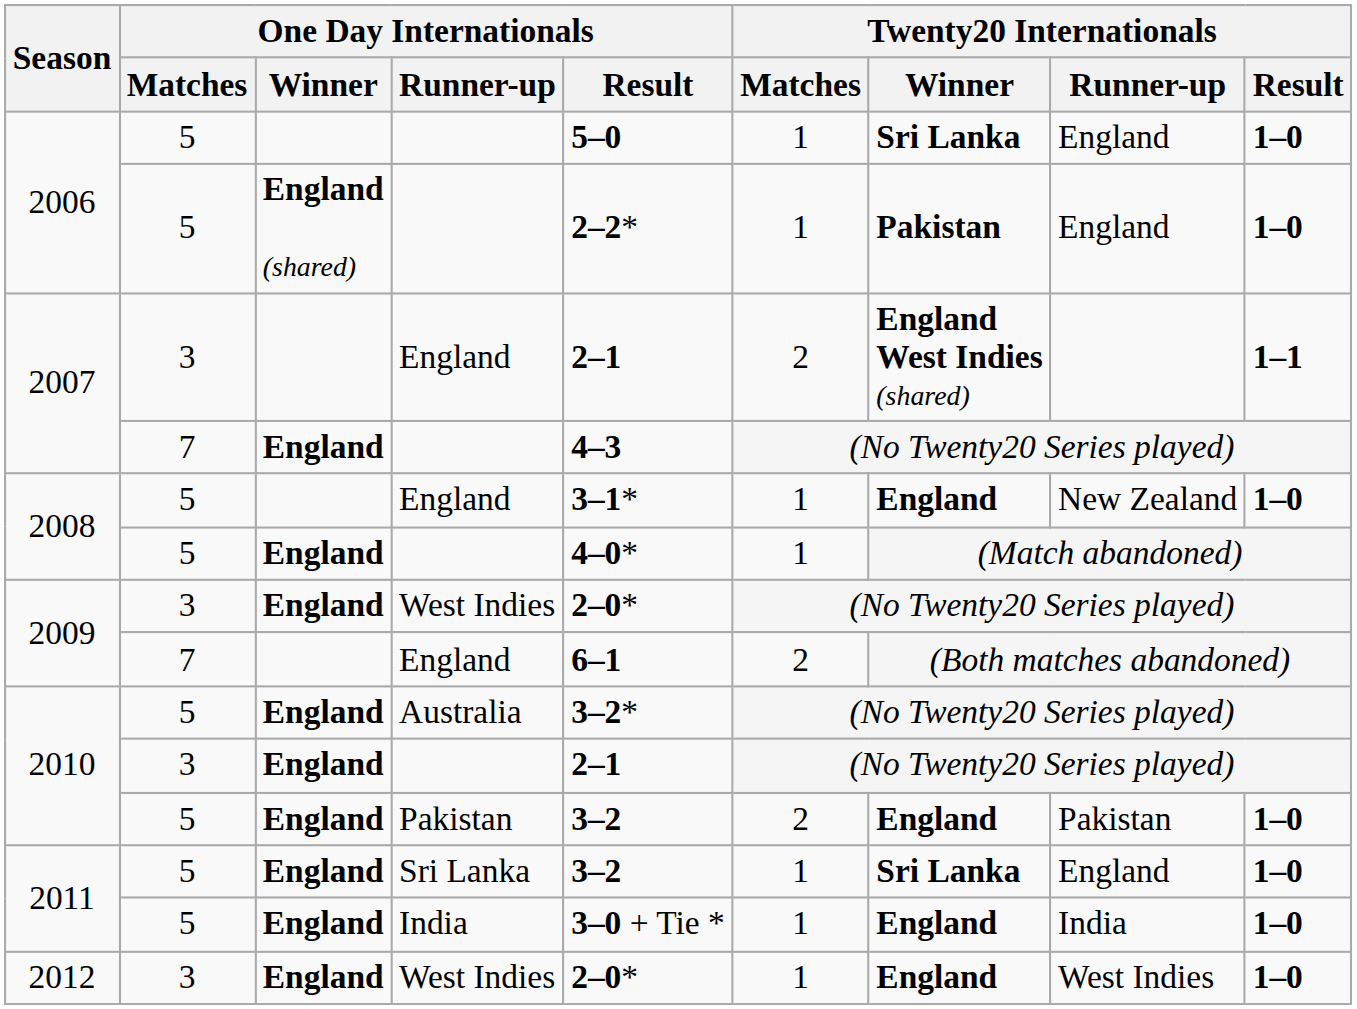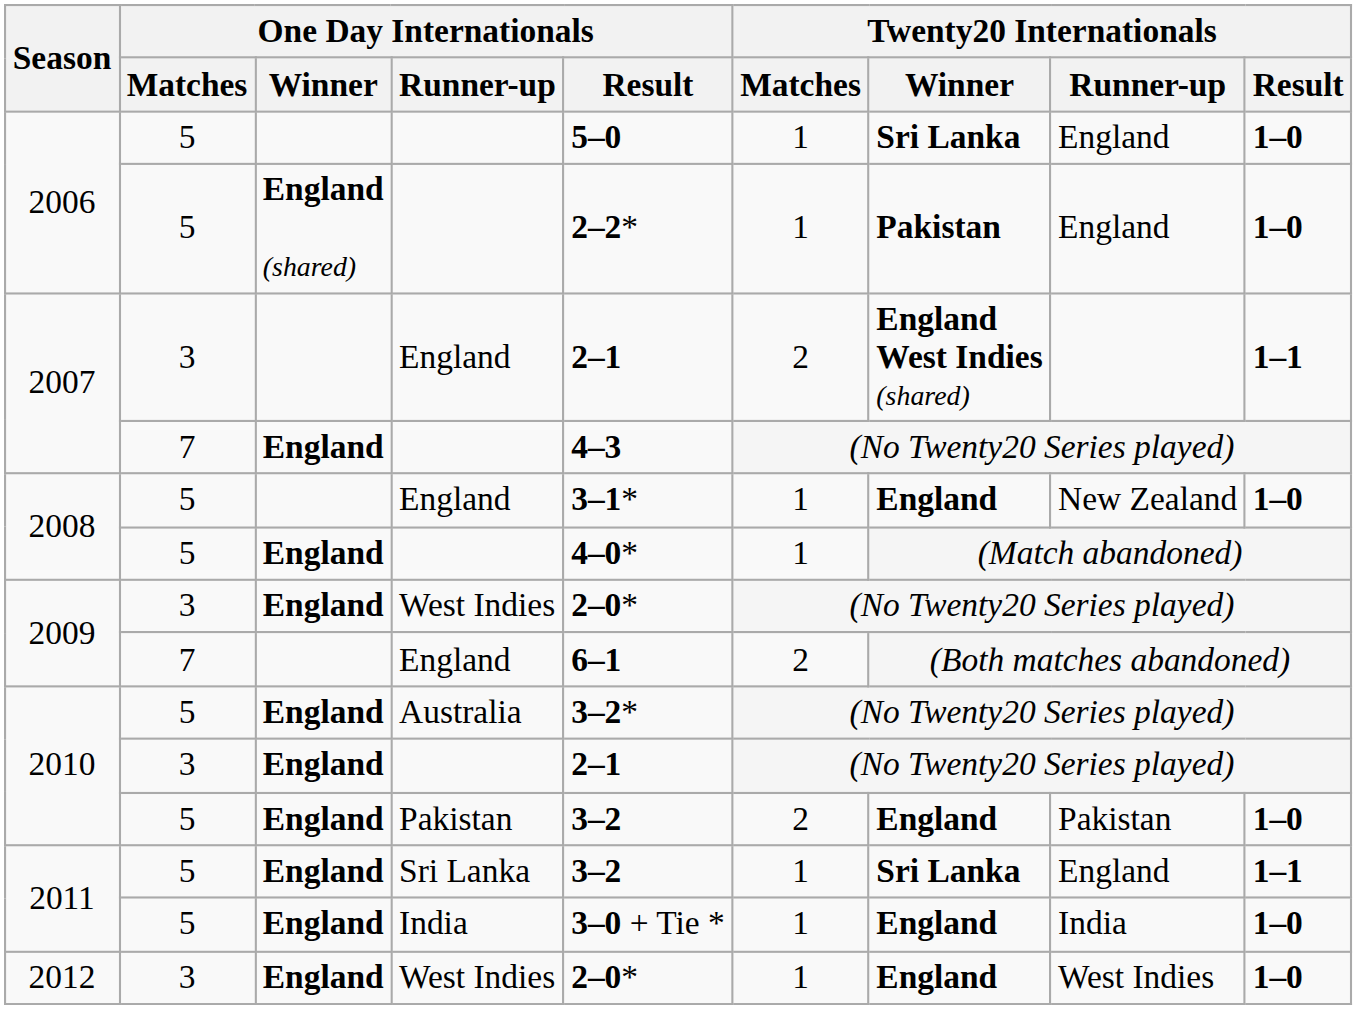2011 / Sri Lanka | Twenty20 Internationals / Result: 1–0 -> 1–1
